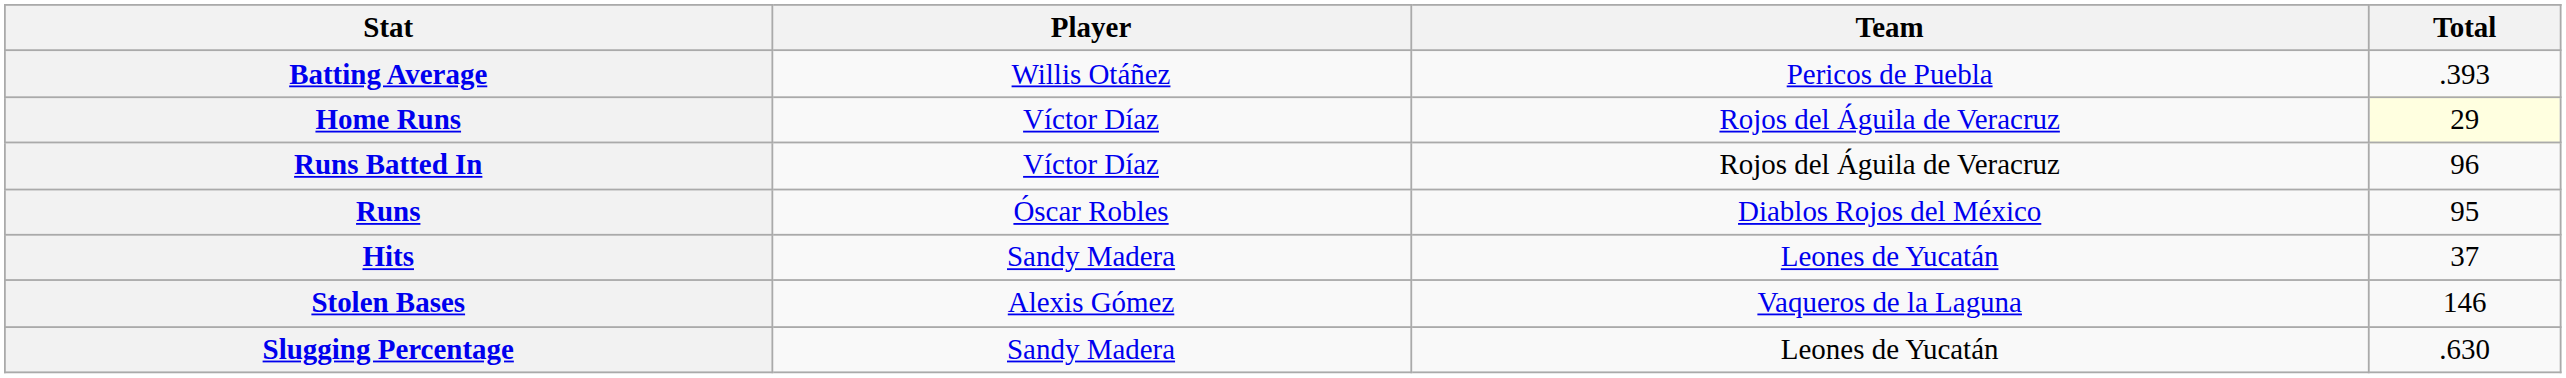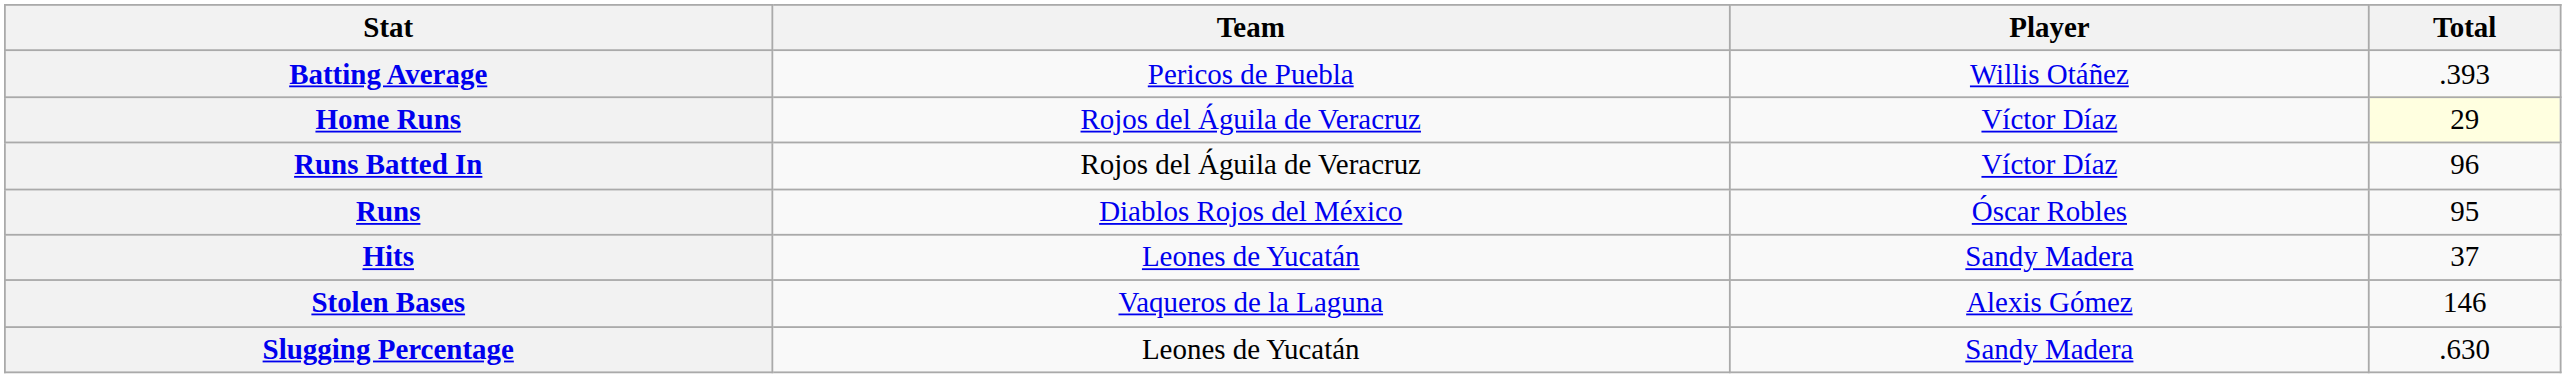columns swapped: Player <-> Team
